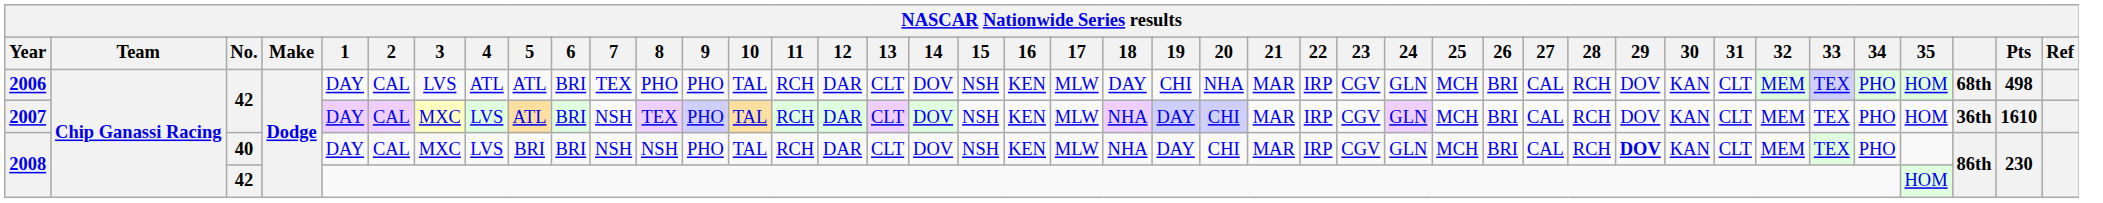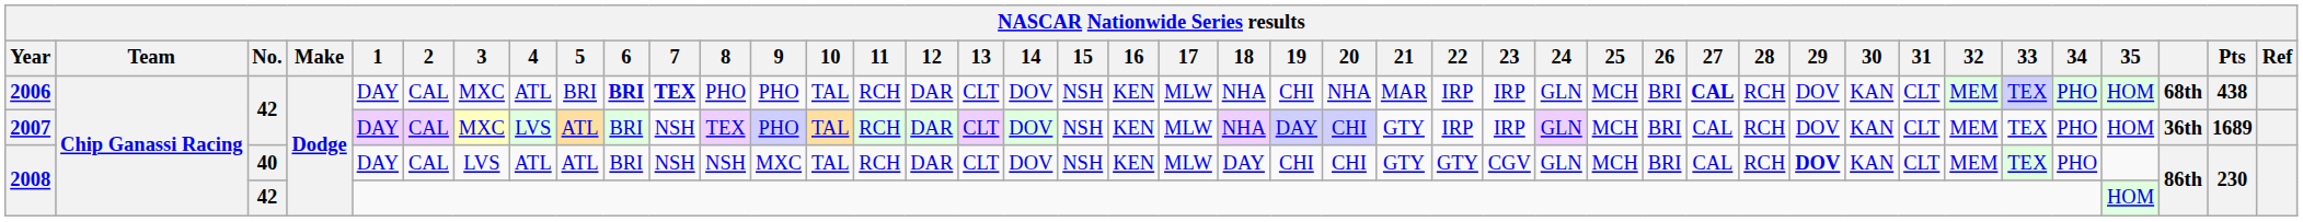2006 | 3: LVS -> MXC
2006 | 5: ATL -> BRI
2006 | 6: normal -> bold
2006 | 7: normal -> bold
2006 | 18: DAY -> NHA
2006 | 23: CGV -> IRP
2006 | 27: normal -> bold
2006 | Pts: 498 -> 438
2007 | 21: MAR -> GTY
2007 | 23: CGV -> IRP
2007 | Pts: 1610 -> 1689
2008 / 40 | 3: MXC -> LVS
2008 / 40 | 4: LVS -> ATL
2008 / 40 | 5: BRI -> ATL
2008 / 40 | 9: PHO -> MXC
2008 / 40 | 18: NHA -> DAY
2008 / 40 | 19: DAY -> CHI
2008 / 40 | 21: MAR -> GTY
2008 / 40 | 22: IRP -> GTY
